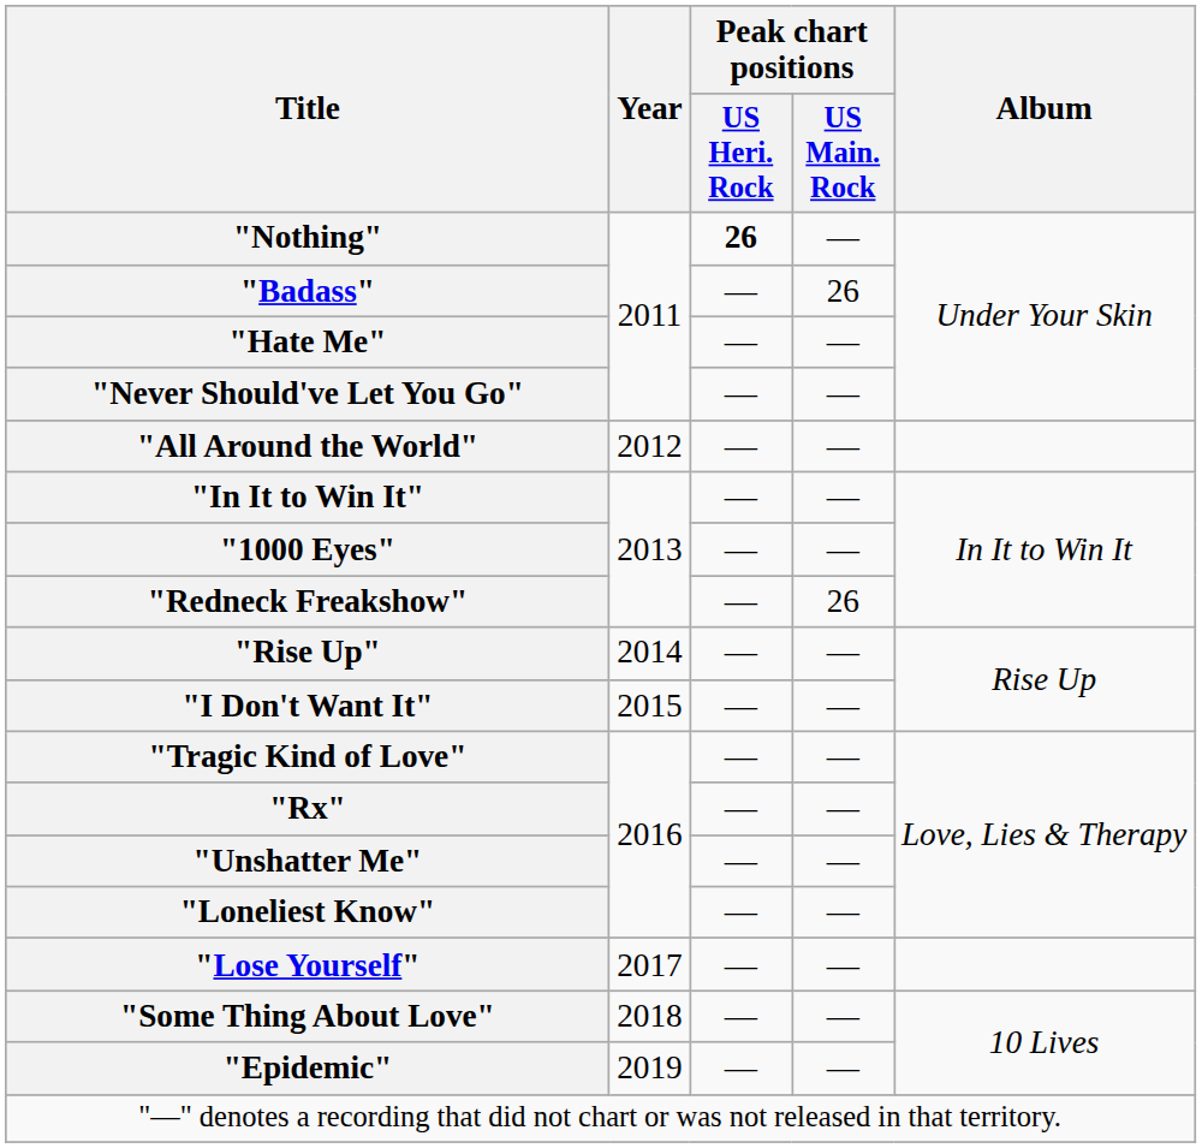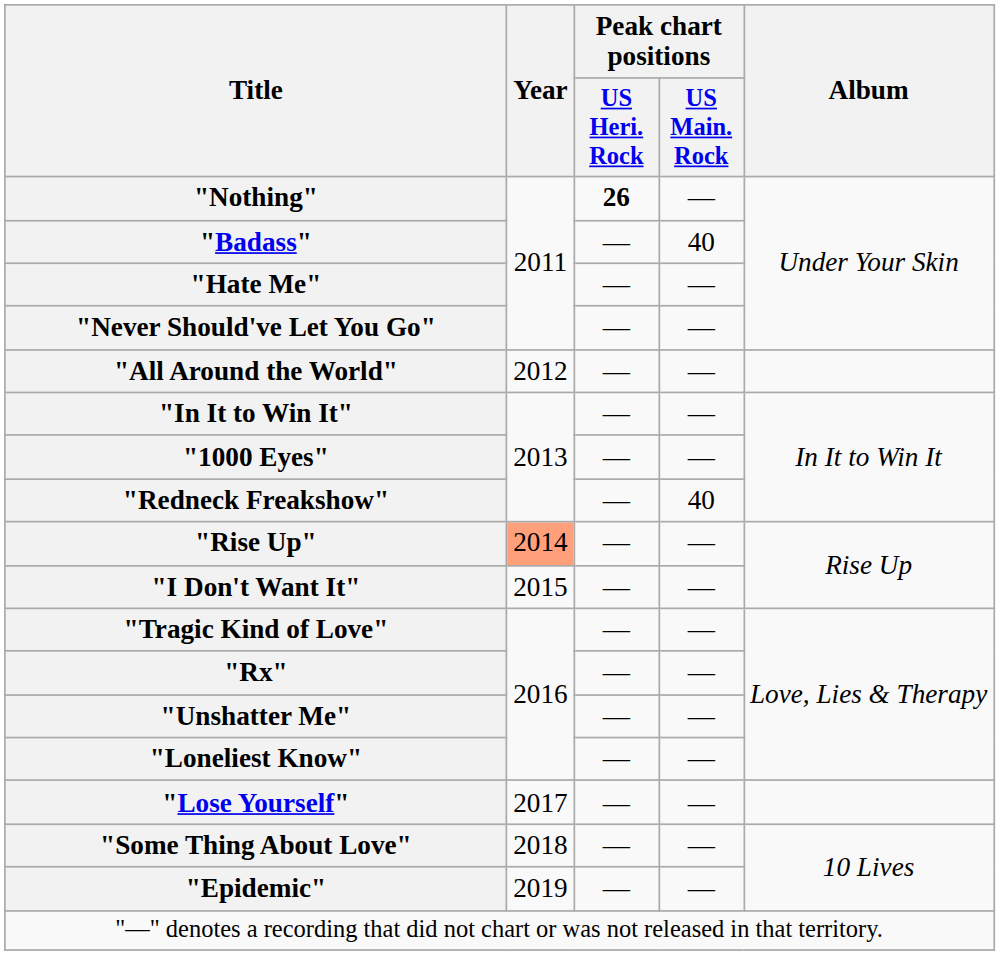"Badass" | Peak chart positions / US Main. Rock: 26 -> 40
"Redneck Freakshow" | Peak chart positions / US Main. Rock: 26 -> 40
"Rise Up" | Year: no background -> lightsalmon background
